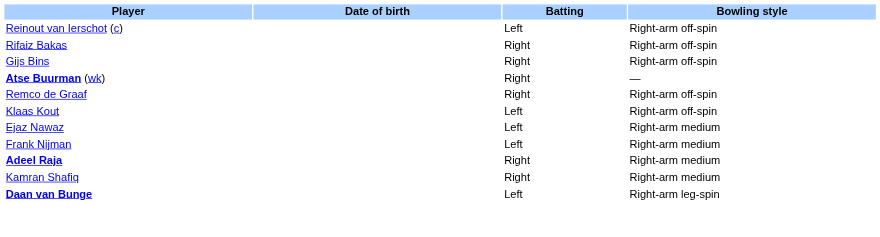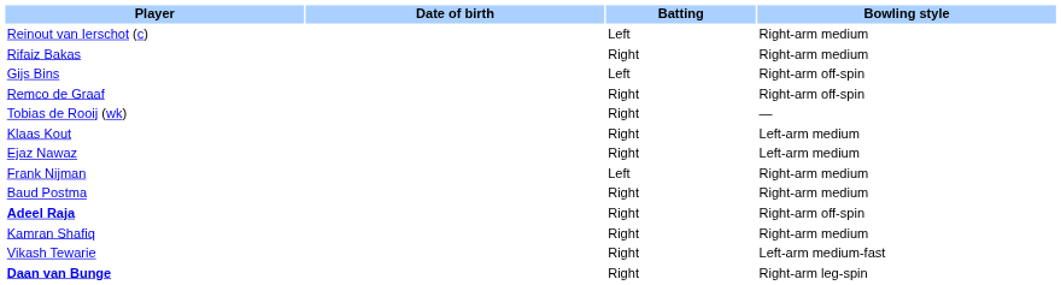Reinout van Ierschot (c) | Bowling style: Right-arm off-spin -> Right-arm medium
Rifaiz Bakas | Bowling style: Right-arm off-spin -> Right-arm medium
Gijs Bins | Batting: Right -> Left
- row: Atse Buurman (wk) | Right | —
+ row: Tobias de Rooij (wk) | Right | —
Klaas Kout | Batting: Left -> Right
Klaas Kout | Bowling style: Right-arm off-spin -> Left-arm medium
Ejaz Nawaz | Batting: Left -> Right
Ejaz Nawaz | Bowling style: Right-arm medium -> Left-arm medium
+ row: Baud Postma | Right | Right-arm medium
Adeel Raja | Bowling style: Right-arm medium -> Right-arm off-spin
+ row: Vikash Tewarie | Right | Left-arm medium-fast
Daan van Bunge | Batting: Left -> Right
